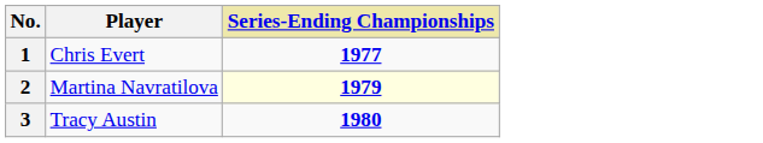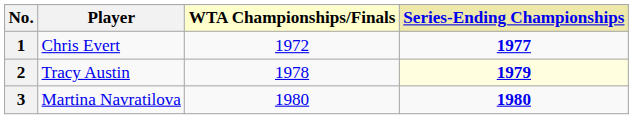+ column: WTA Championships/Finals | 1972 | 1978 | 1980
2 | Player: Martina Navratilova -> Tracy Austin
3 | Player: Tracy Austin -> Martina Navratilova
